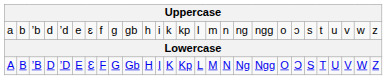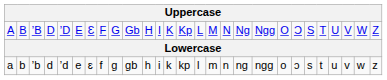rows swapped: ʼB <-> ʼb
